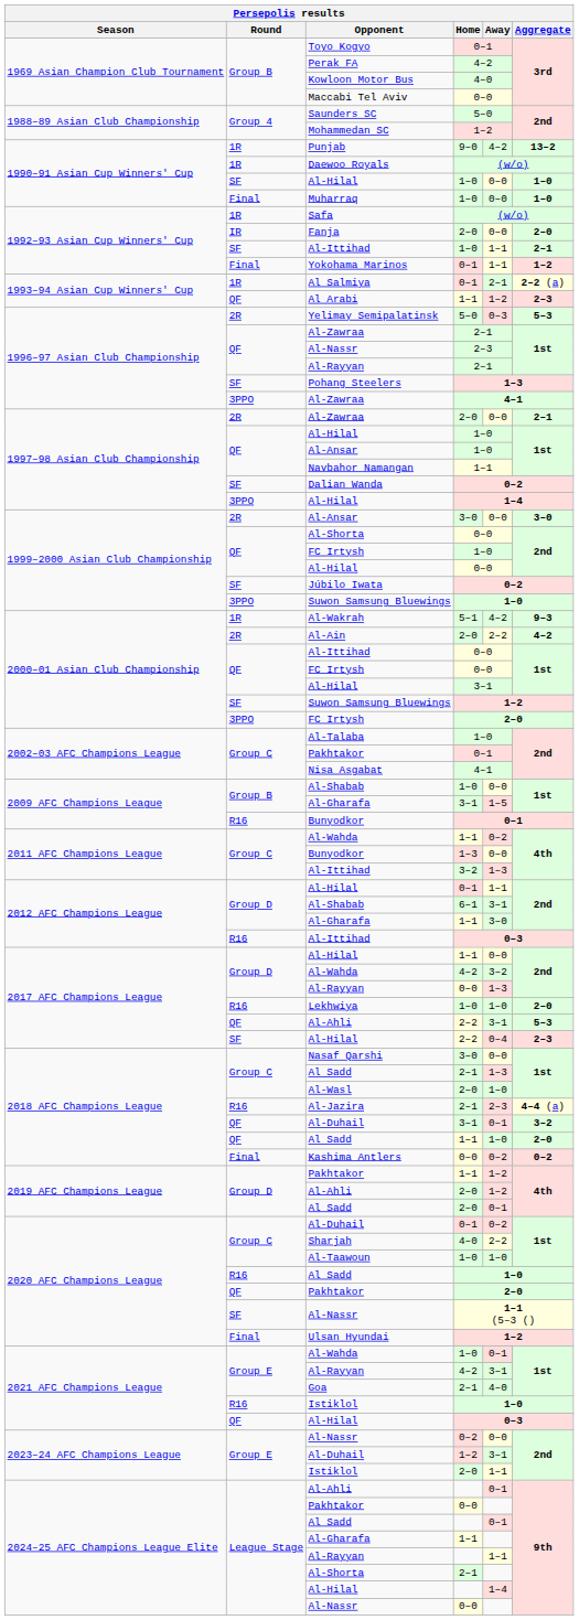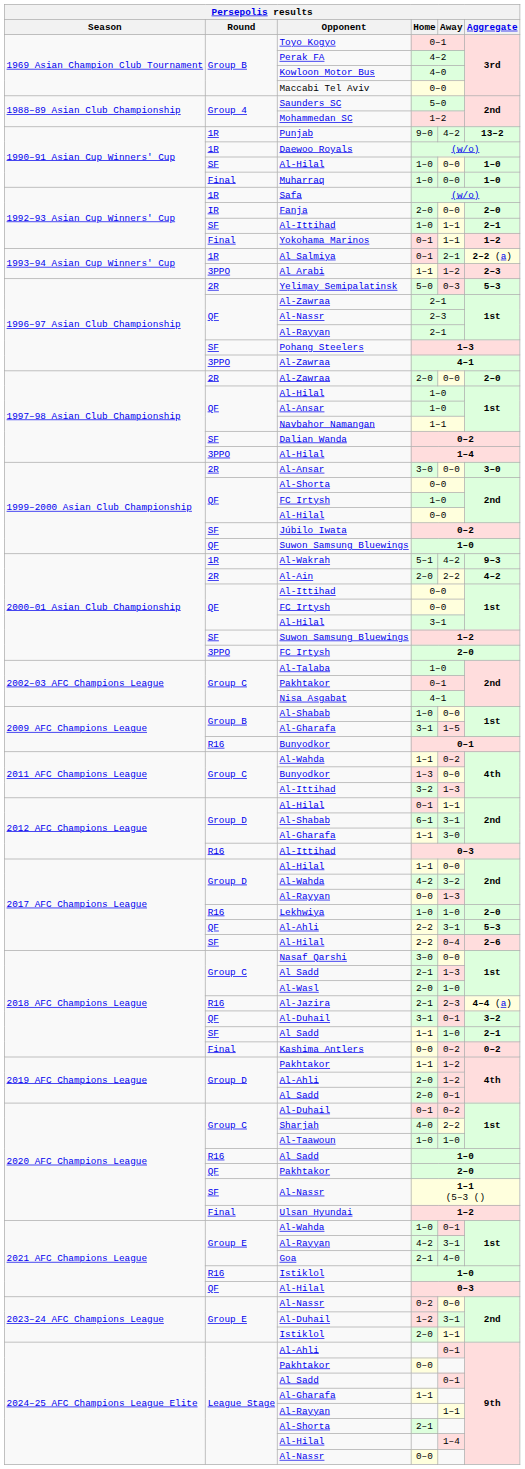Al Arabi | Round: QF -> 3PPO
Al-Zawraa / 2–0 | Aggregate: 2–1 -> 2–0
Suwon Samsung Bluewings / 1–0 | Round: 3PPO -> QF
Al-Hilal / 2–2 | Aggregate: 2–3 -> 2–6
Al Sadd / 1–1 | Round: QF -> SF
Al Sadd / 1–1 | Aggregate: 2–0 -> 2–1
